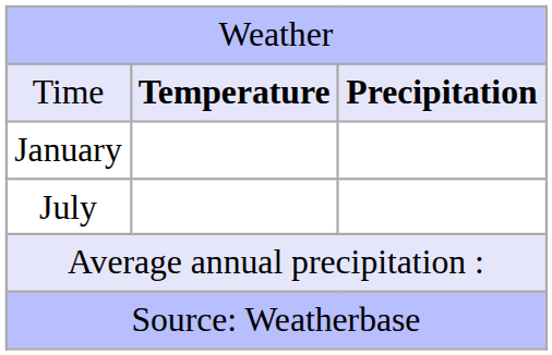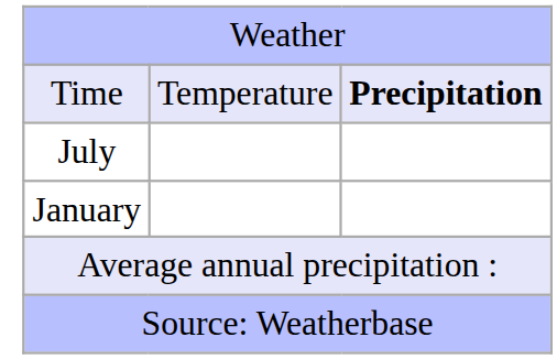Time | column 2: bold -> normal
rows swapped: January <-> July
